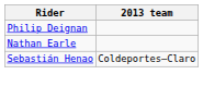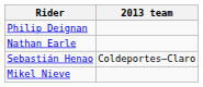+ row: Mikel Nieve
